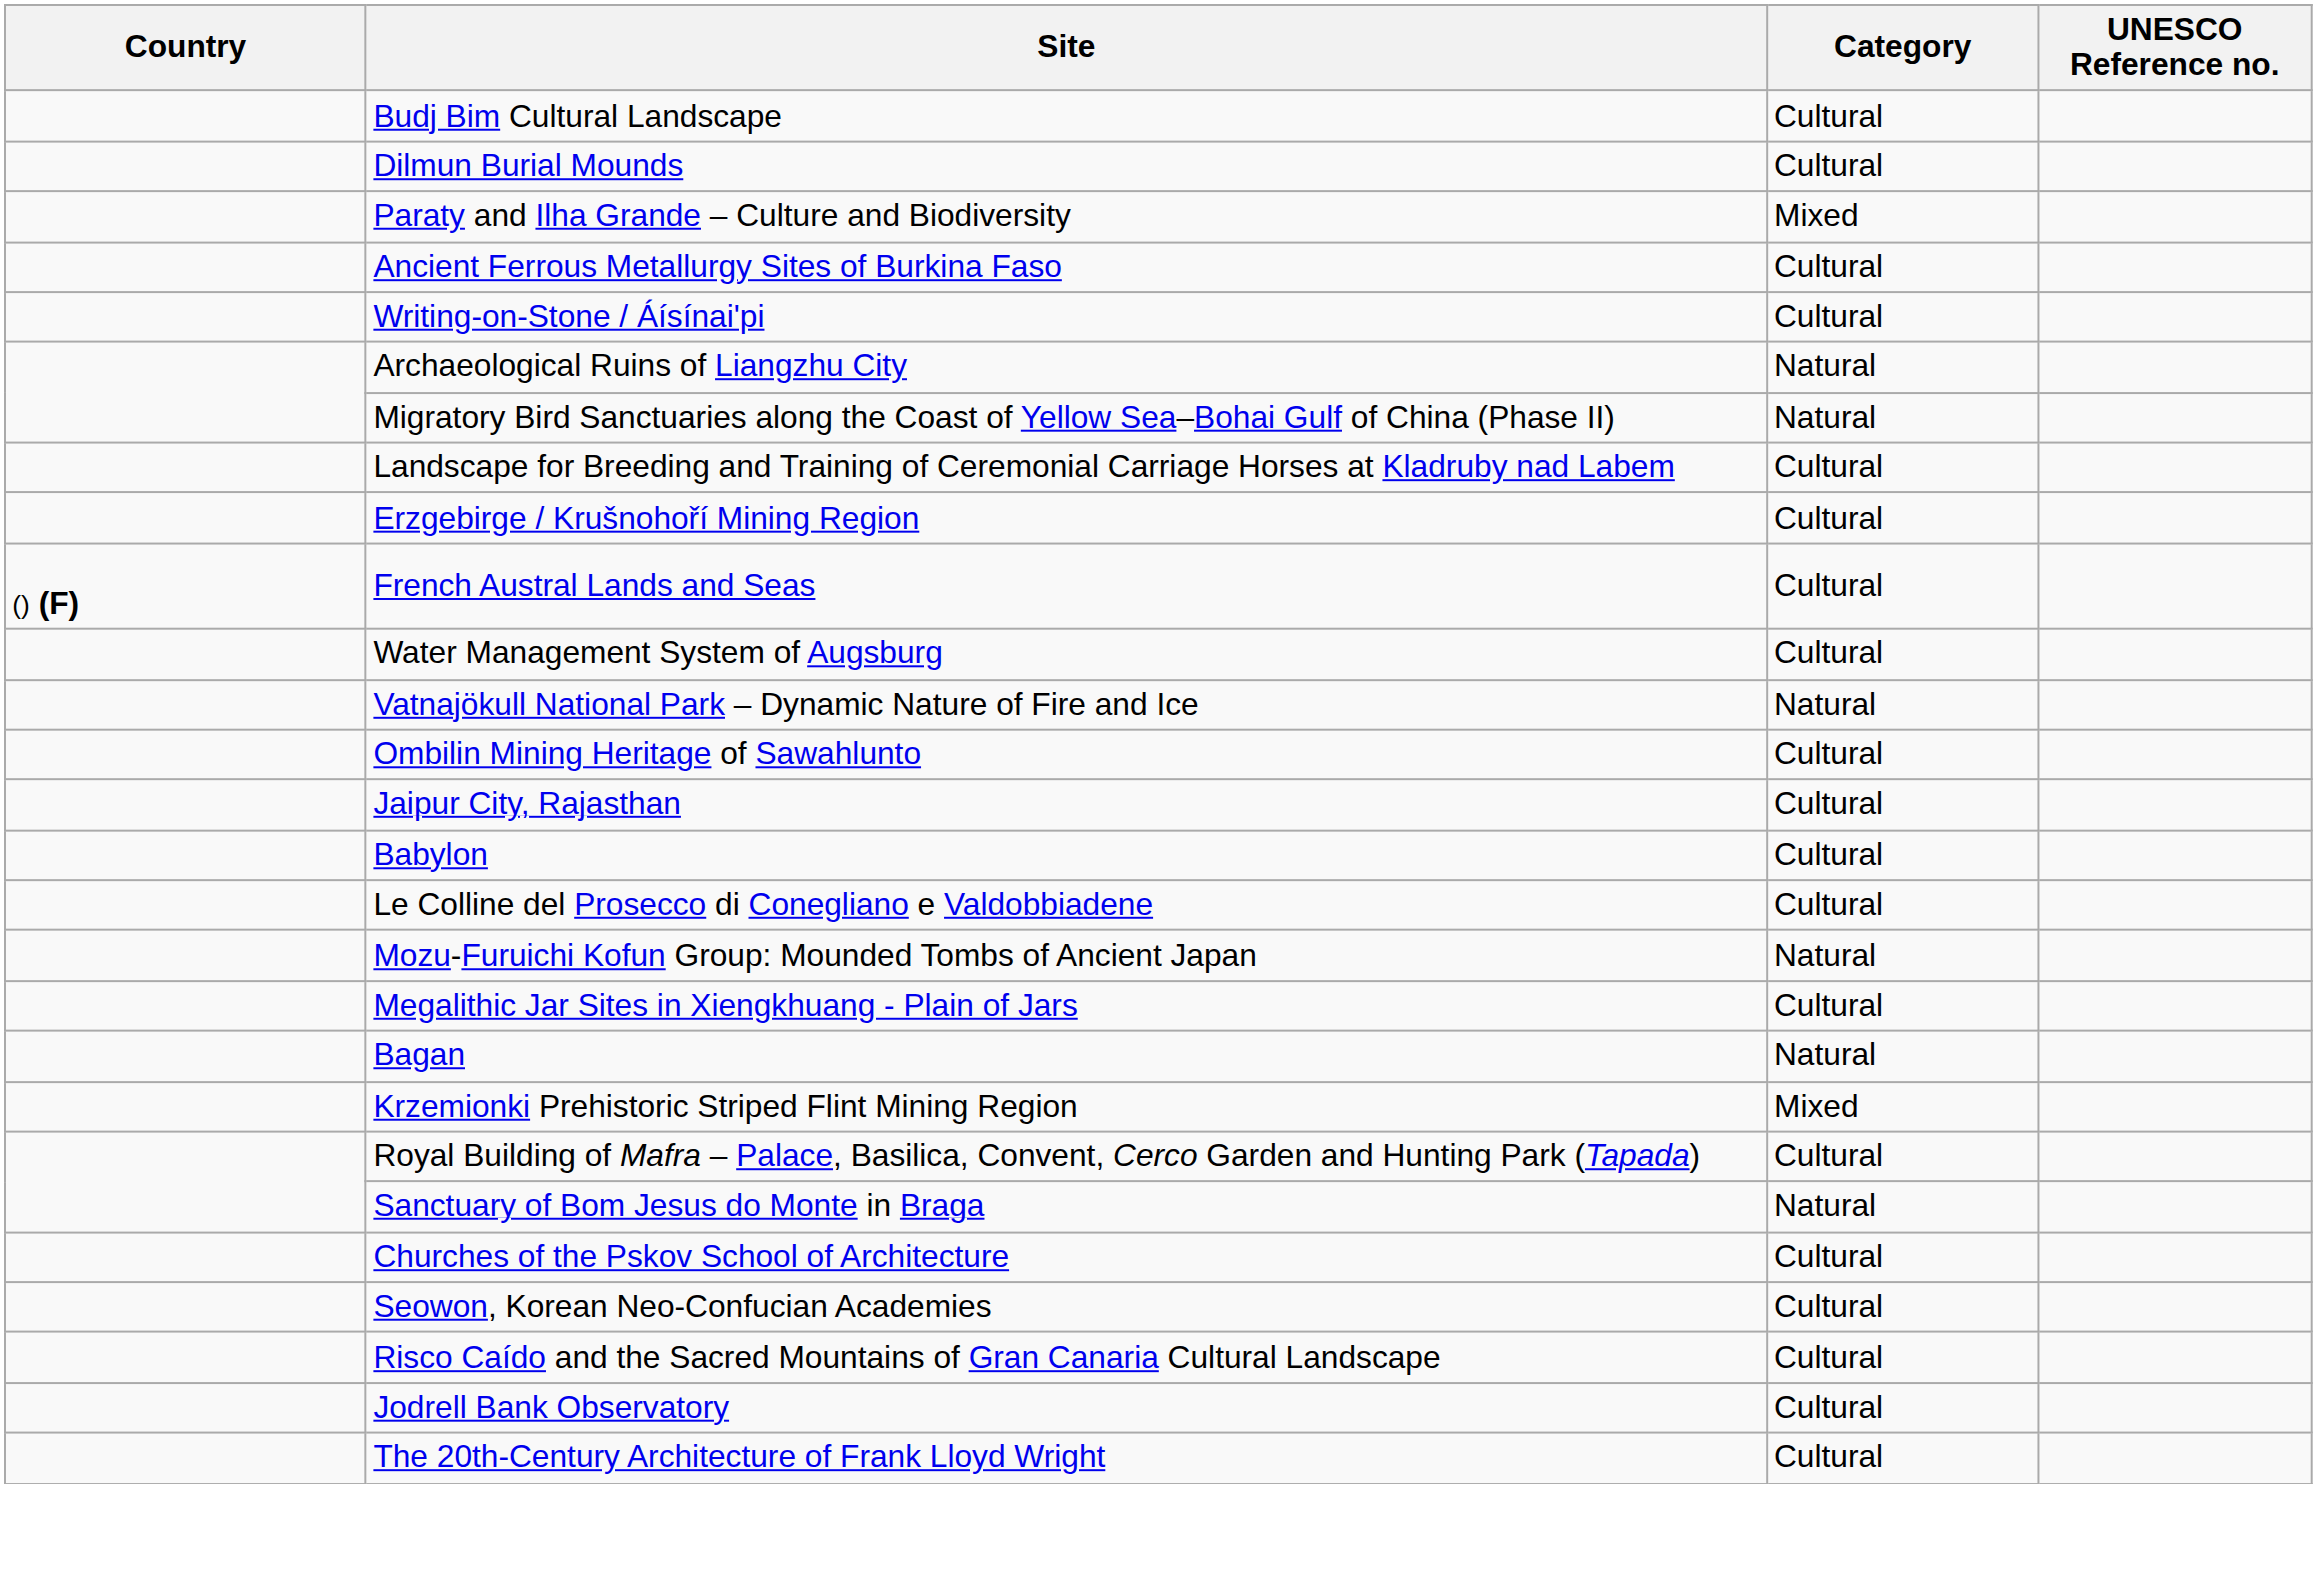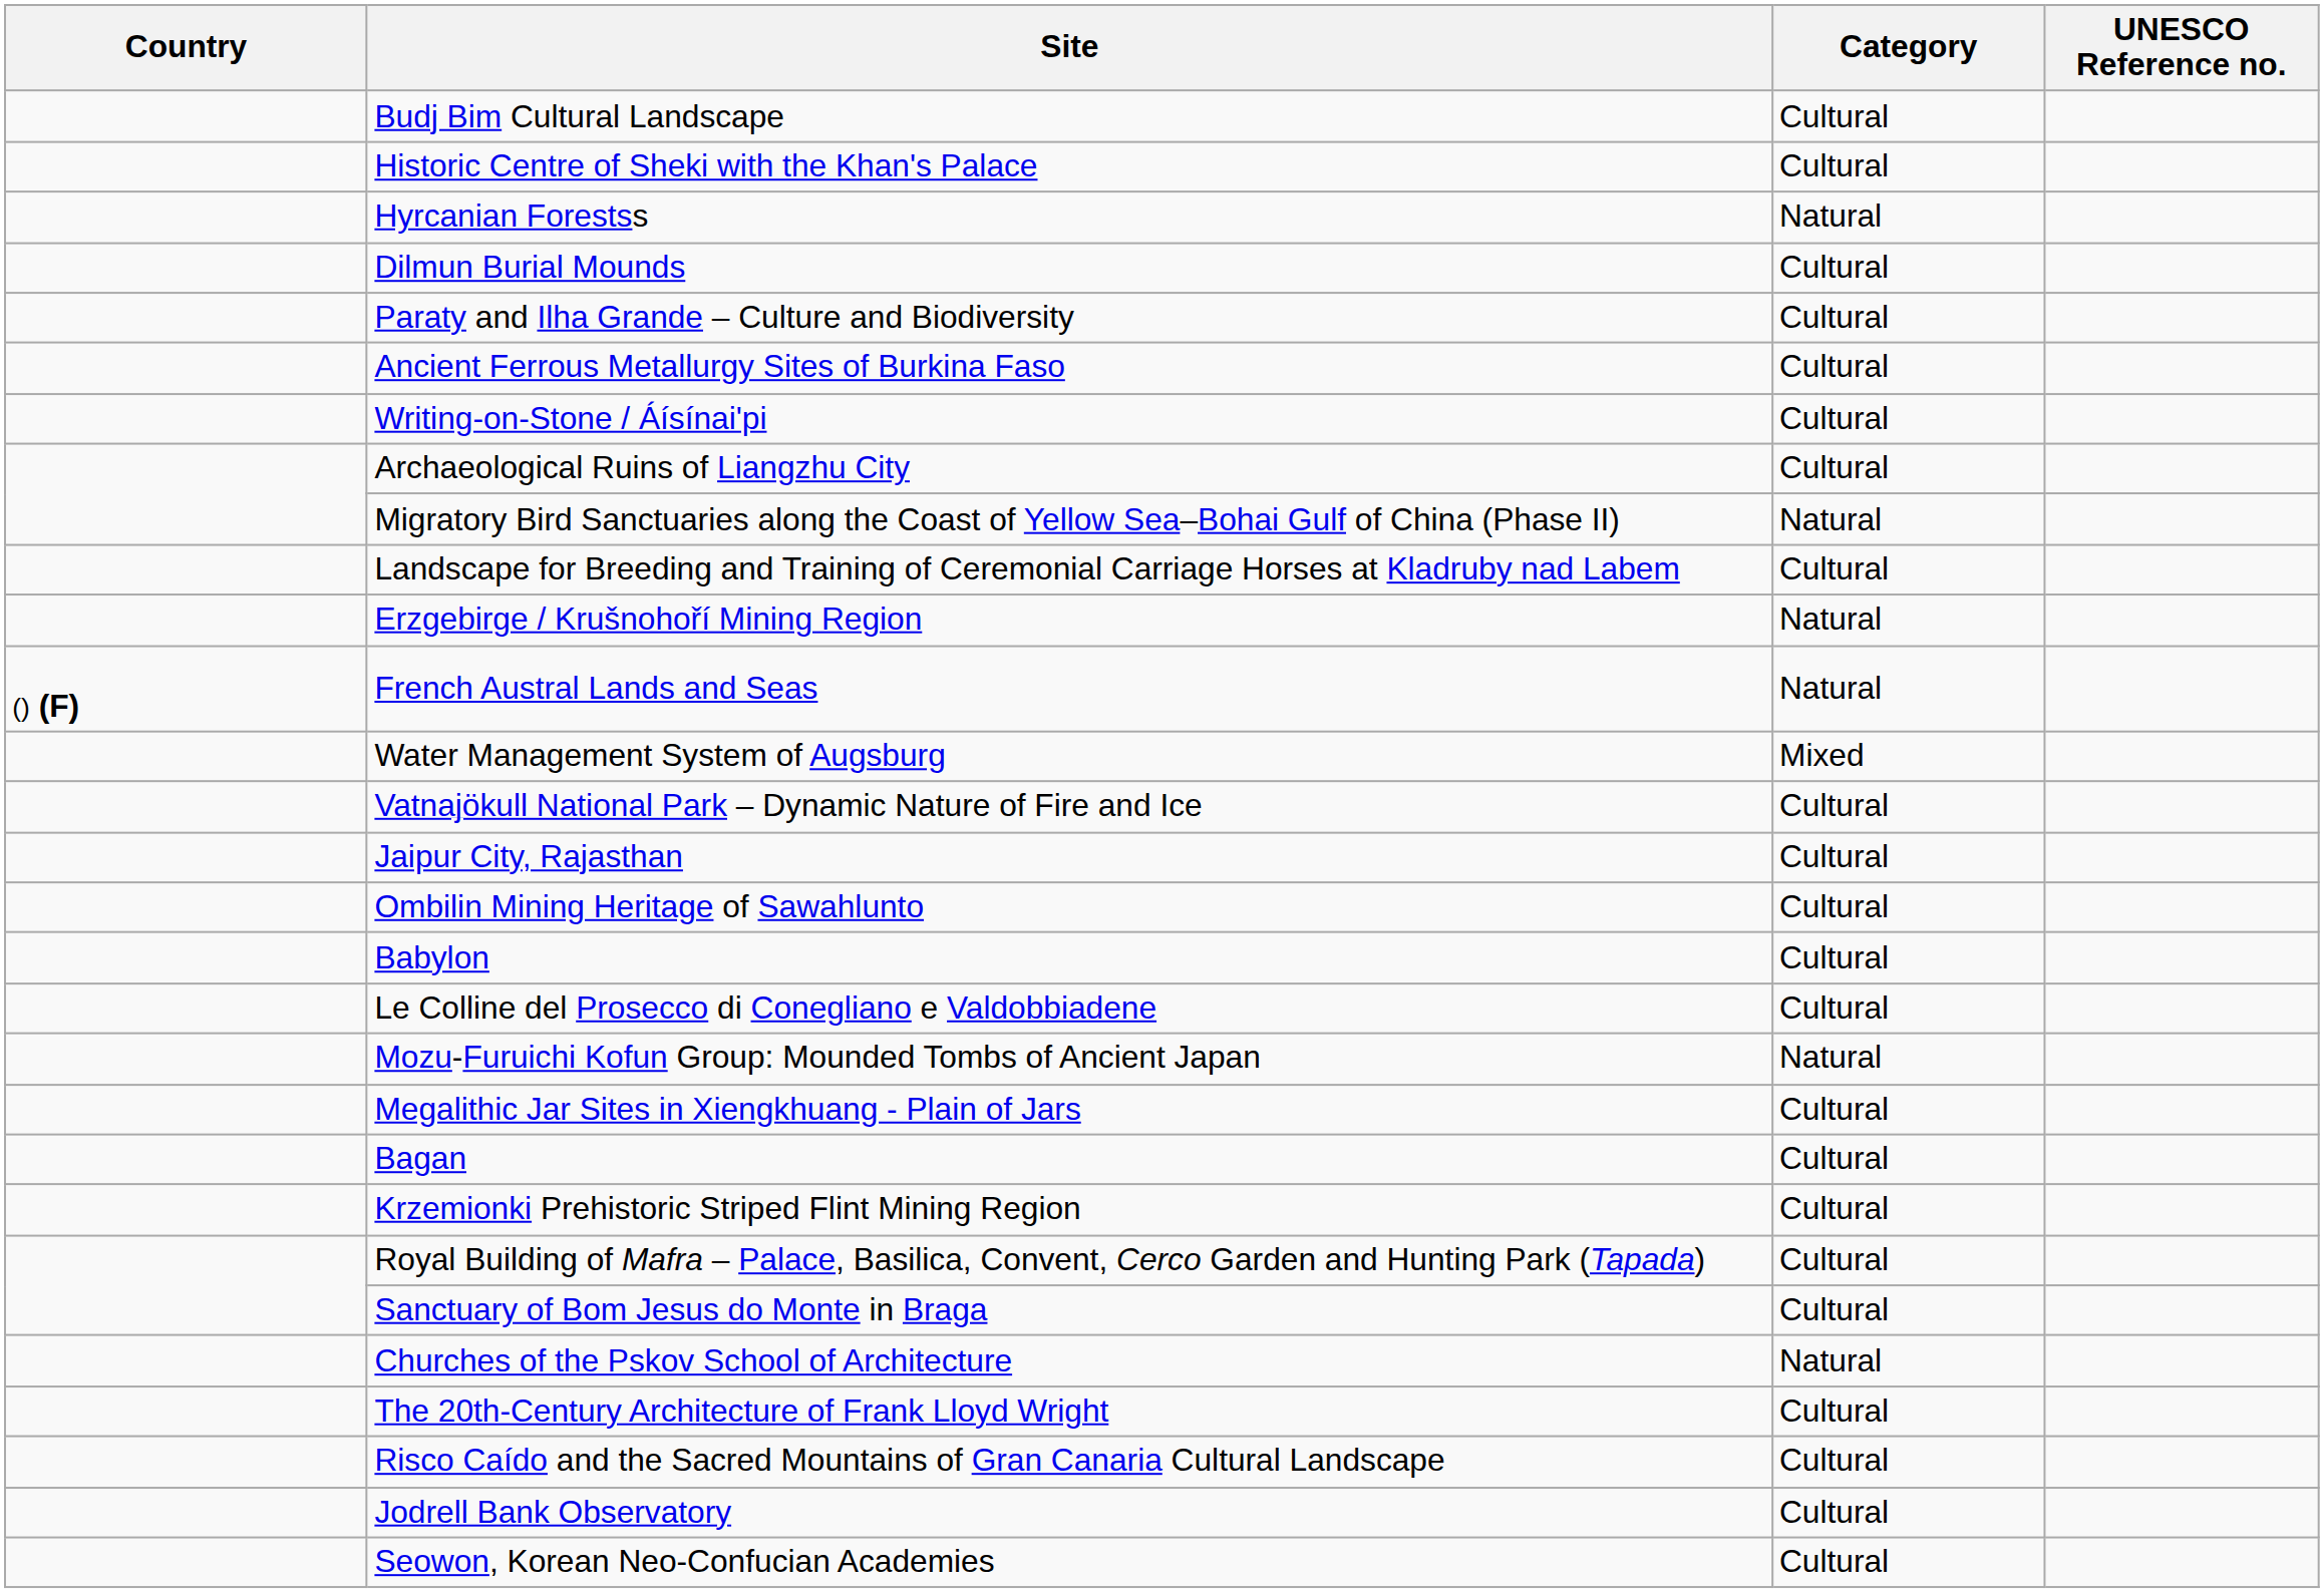+ row: Historic Centre of Sheki with the Khan's Palace | Cultural
+ row: Hyrcanian Forestss | Natural
Paraty and Ilha Grande – Culture and Biodiversity | Category: Mixed -> Cultural
Archaeological Ruins of Liangzhu City | Category: Natural -> Cultural
Erzgebirge / Krušnohoří Mining Region | Category: Cultural -> Natural
French Austral Lands and Seas | Category: Cultural -> Natural
Water Management System of Augsburg | Category: Cultural -> Mixed
Vatnajökull National Park – Dynamic Nature of Fire and Ice | Category: Natural -> Cultural
rows swapped: Jaipur City, Rajasthan <-> Ombilin Mining Heritage of Sawahlunto
Bagan | Category: Natural -> Cultural
Krzemionki Prehistoric Striped Flint Mining Region | Category: Mixed -> Cultural
Sanctuary of Bom Jesus do Monte in Braga | Category: Natural -> Cultural
Churches of the Pskov School of Architecture | Category: Cultural -> Natural
rows swapped: Seowon, Korean Neo-Confucian Academies <-> The 20th-Century Architecture of Frank Lloyd Wright
